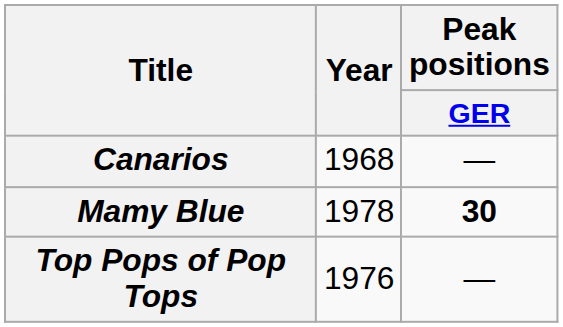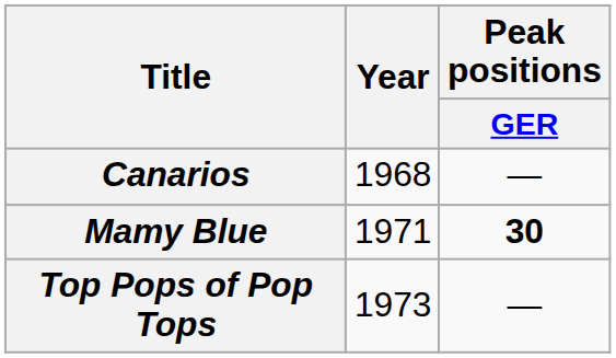Mamy Blue | Year: 1978 -> 1971
Top Pops of Pop Tops | Year: 1976 -> 1973
